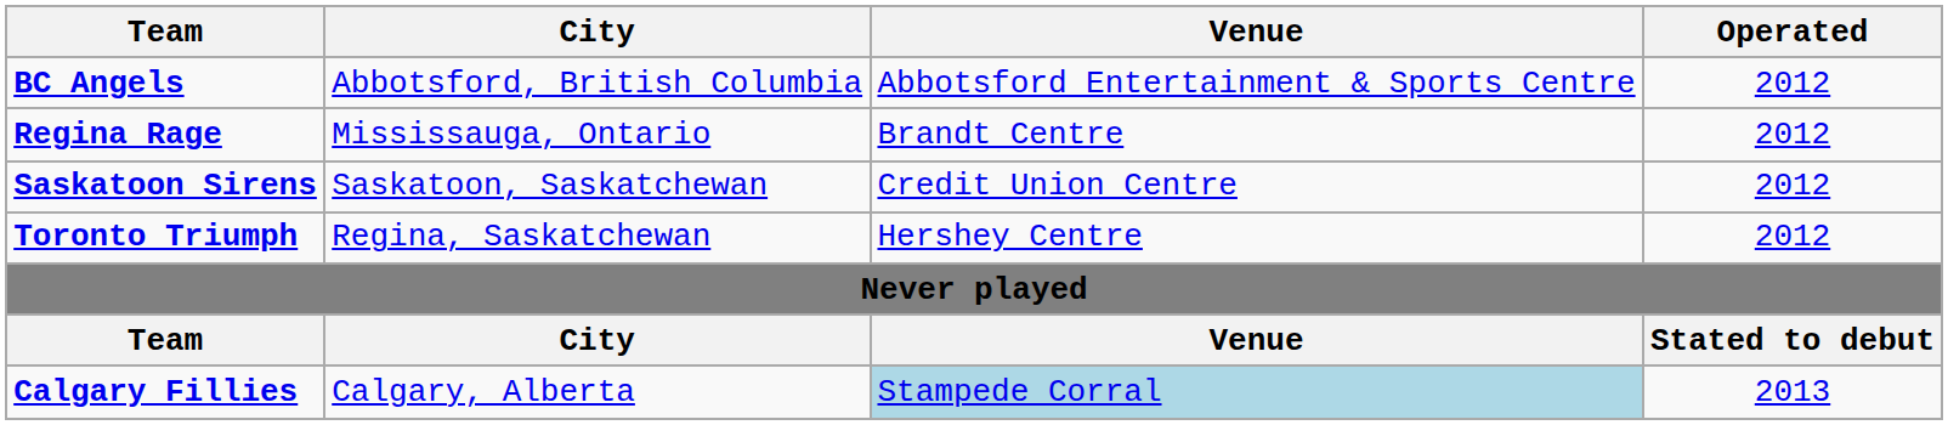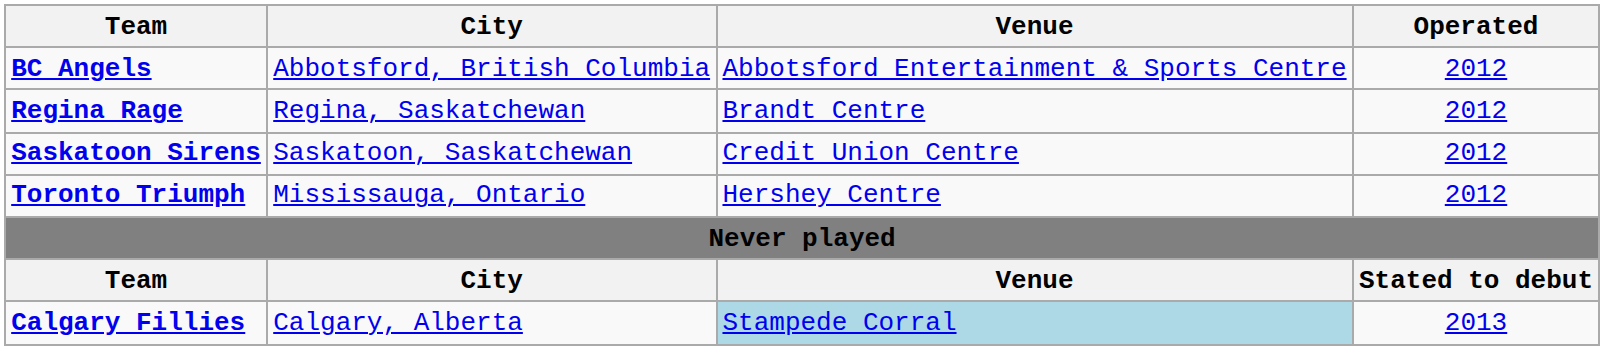Regina Rage | City: Mississauga, Ontario -> Regina, Saskatchewan
Toronto Triumph | City: Regina, Saskatchewan -> Mississauga, Ontario
